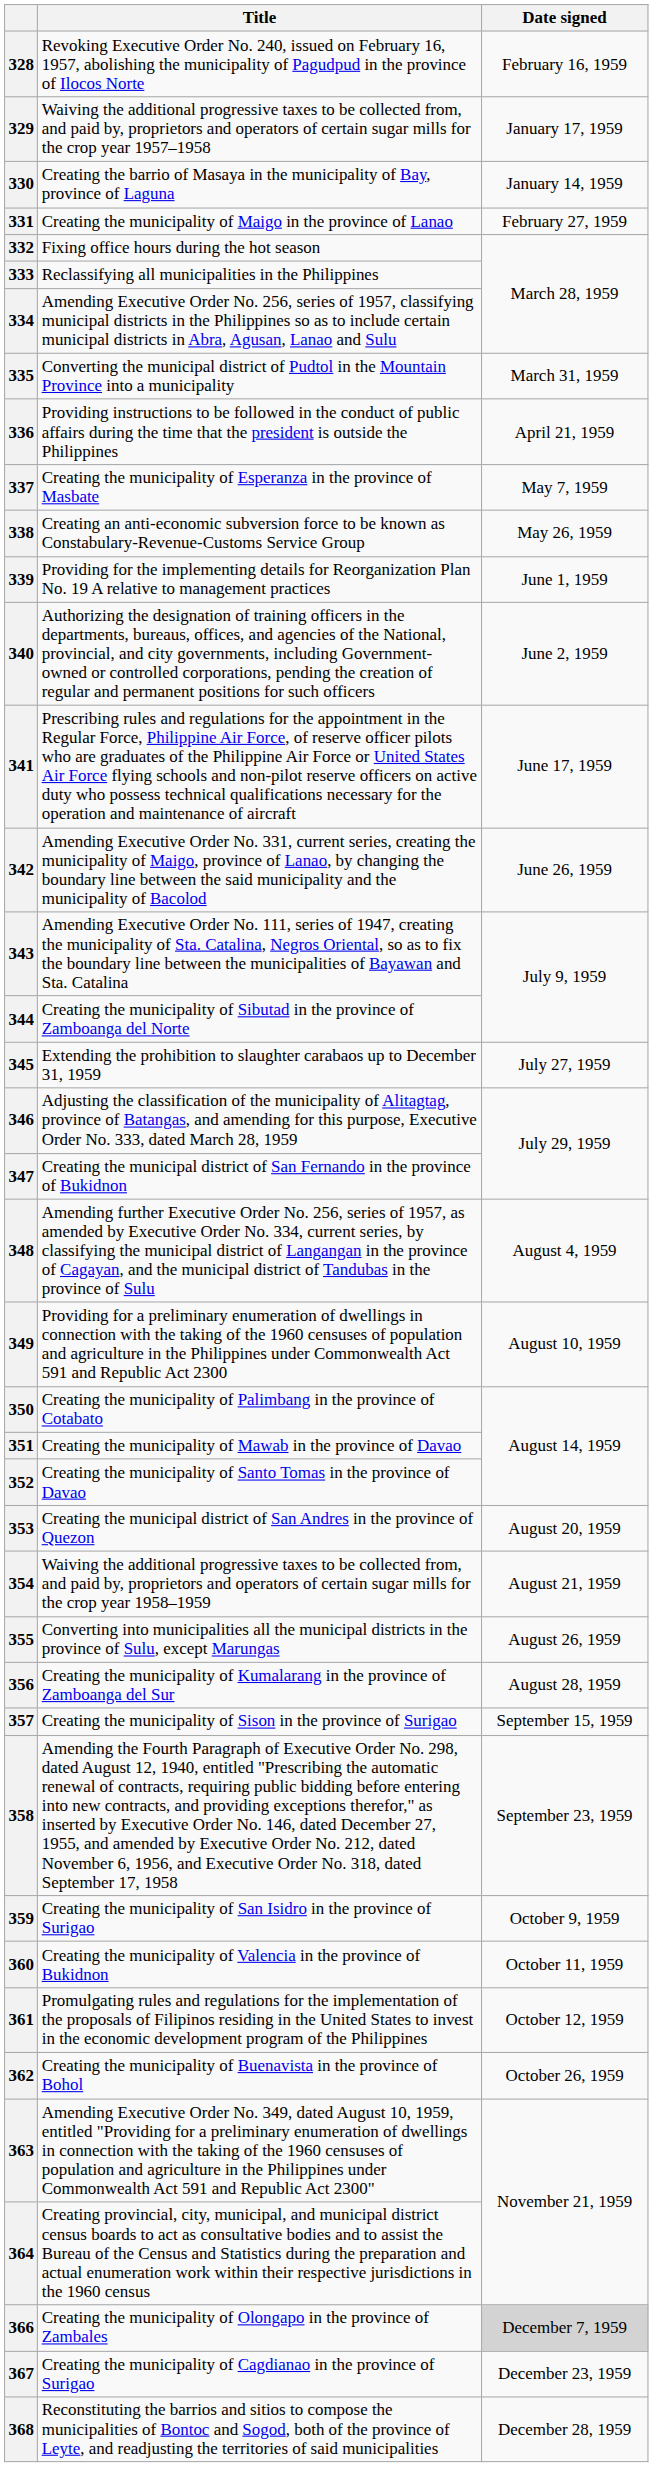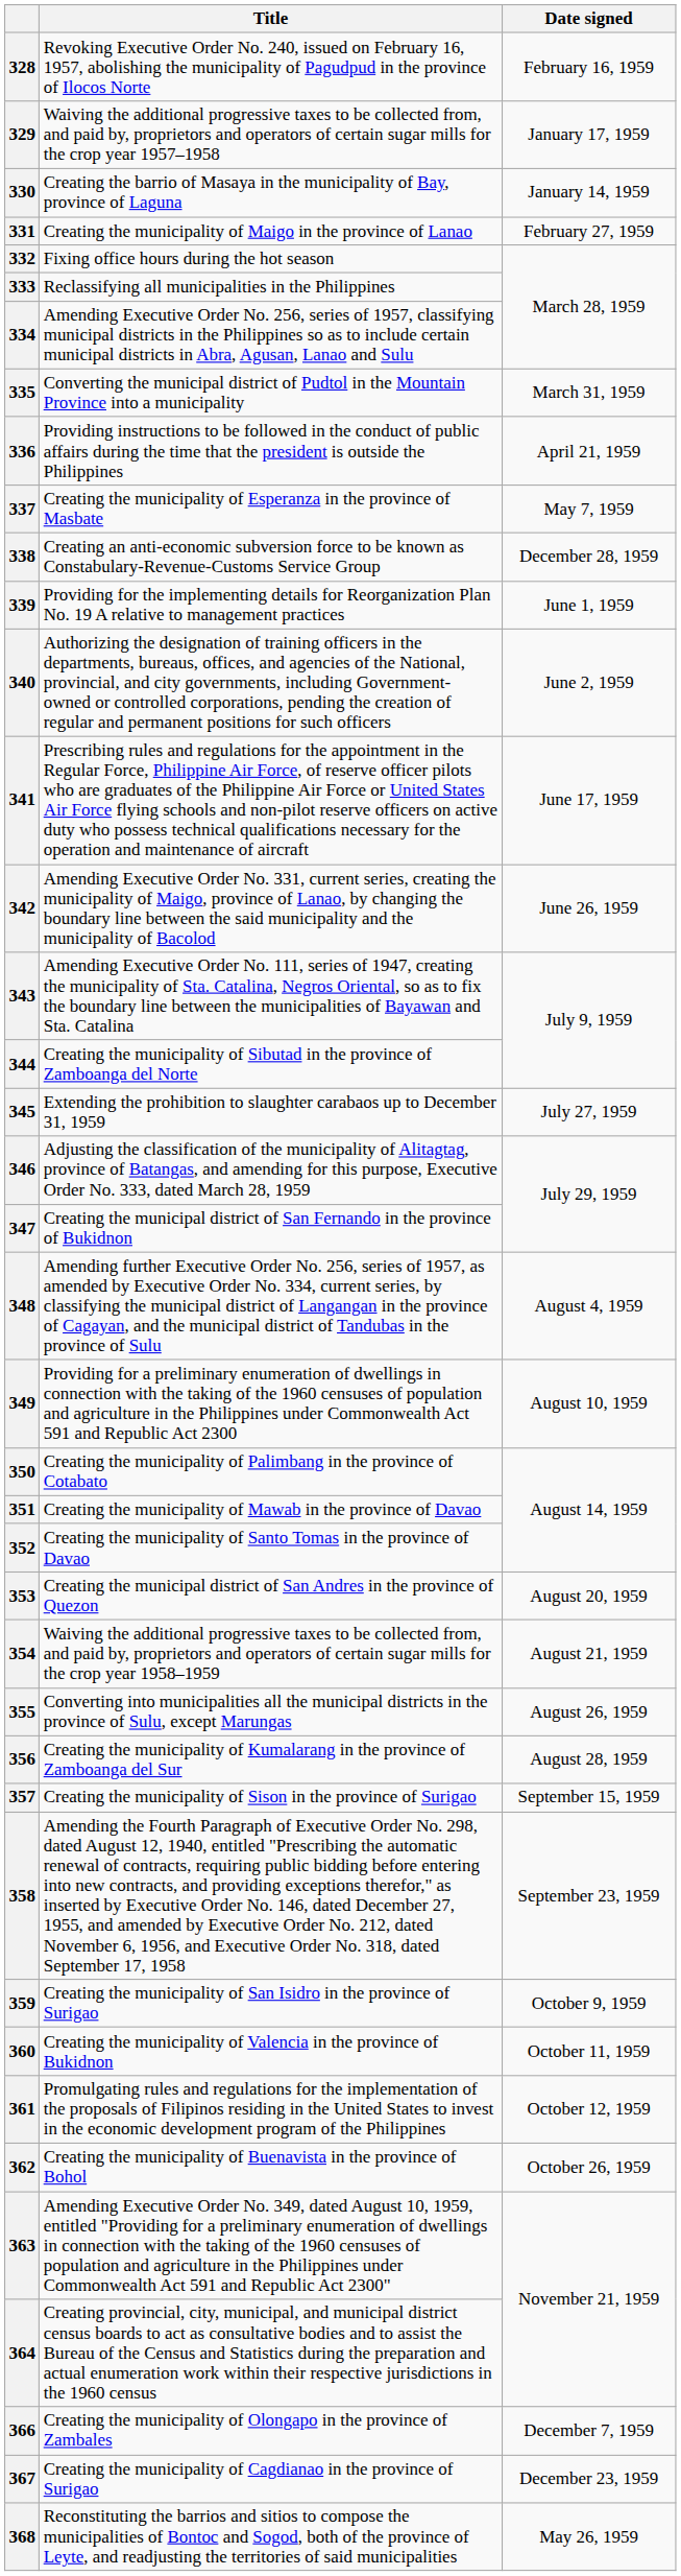338 | Date signed: May 26, 1959 -> December 28, 1959
366 | Date signed: lightgrey background -> no background
368 | Date signed: December 28, 1959 -> May 26, 1959
